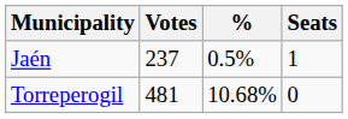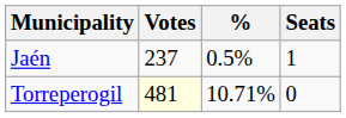Torreperogil | Votes: no background -> lightyellow background
Torreperogil | %: 10.68% -> 10.71%
